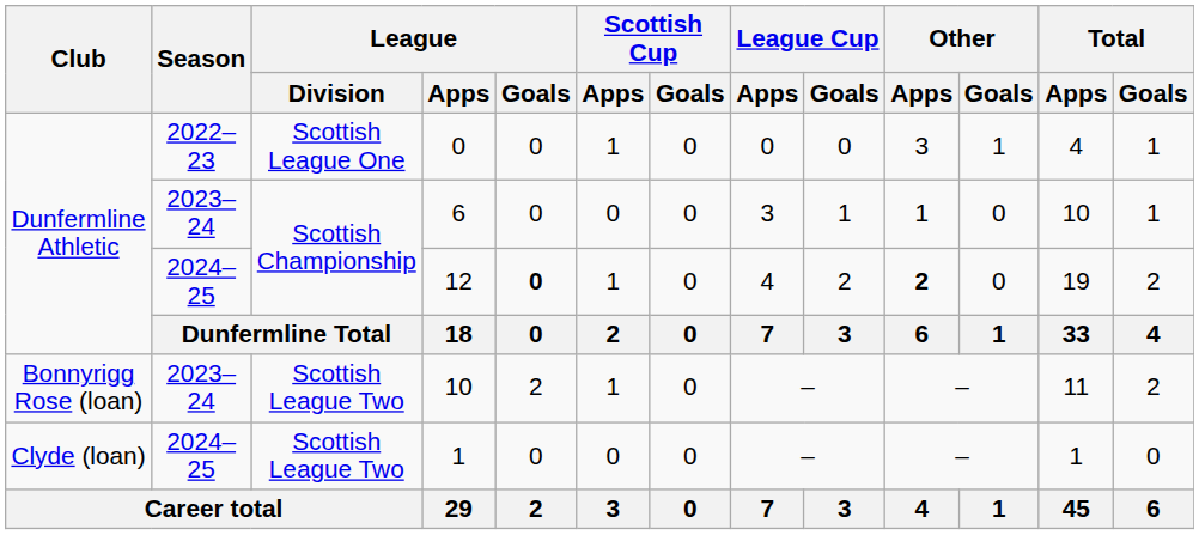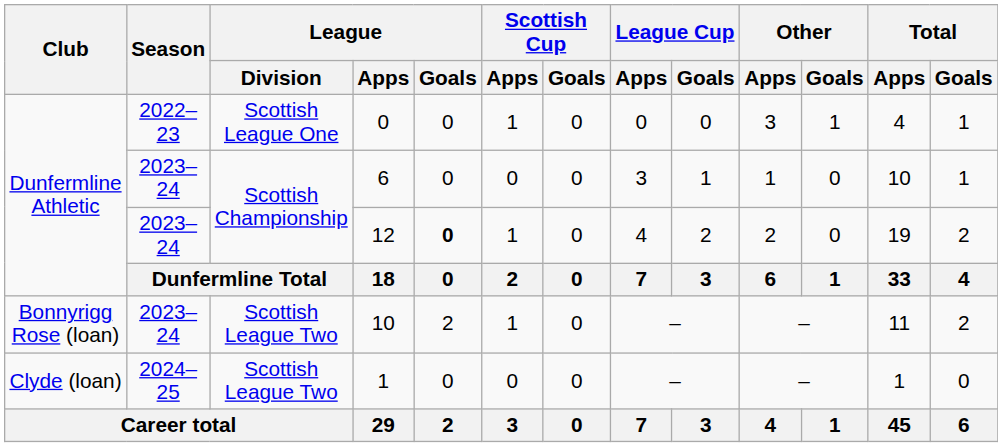12 | Season: 2024–25 -> 2023–24
12 | Other / Apps: bold -> normal
